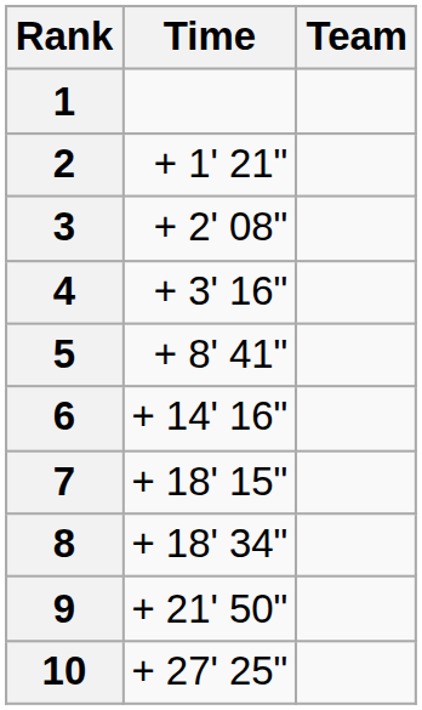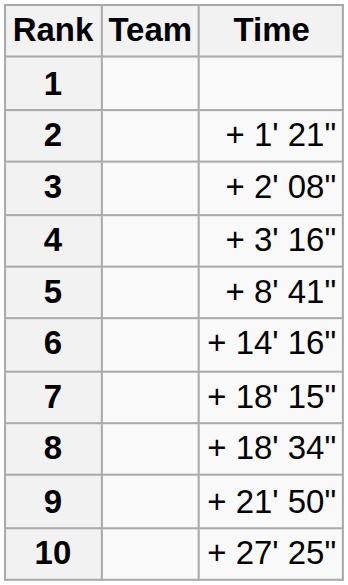columns swapped: Team <-> Time
